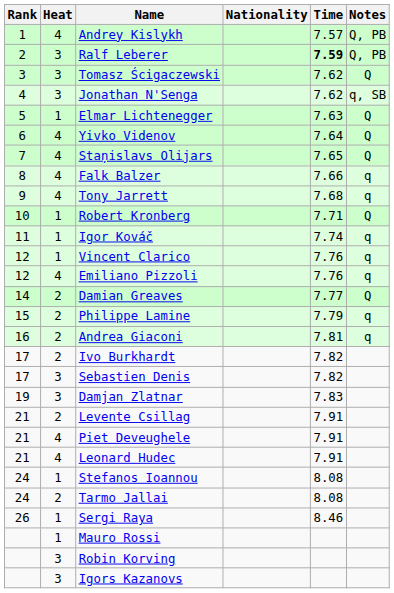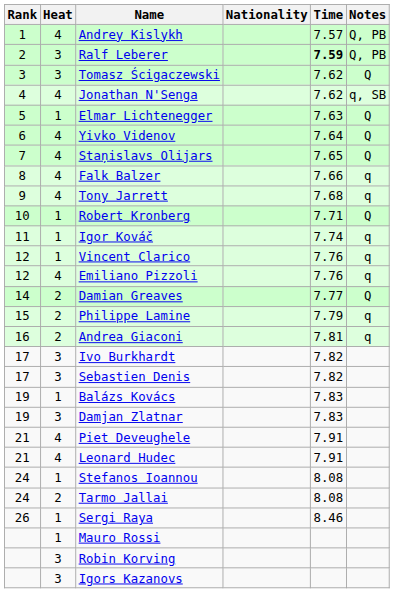Jonathan N'Senga | Heat: 3 -> 4
Ivo Burkhardt | Heat: 2 -> 3
+ row: 19 | 1 | Balázs Kovács | 7.83
- row: 21 | 2 | Levente Csillag | 7.91
